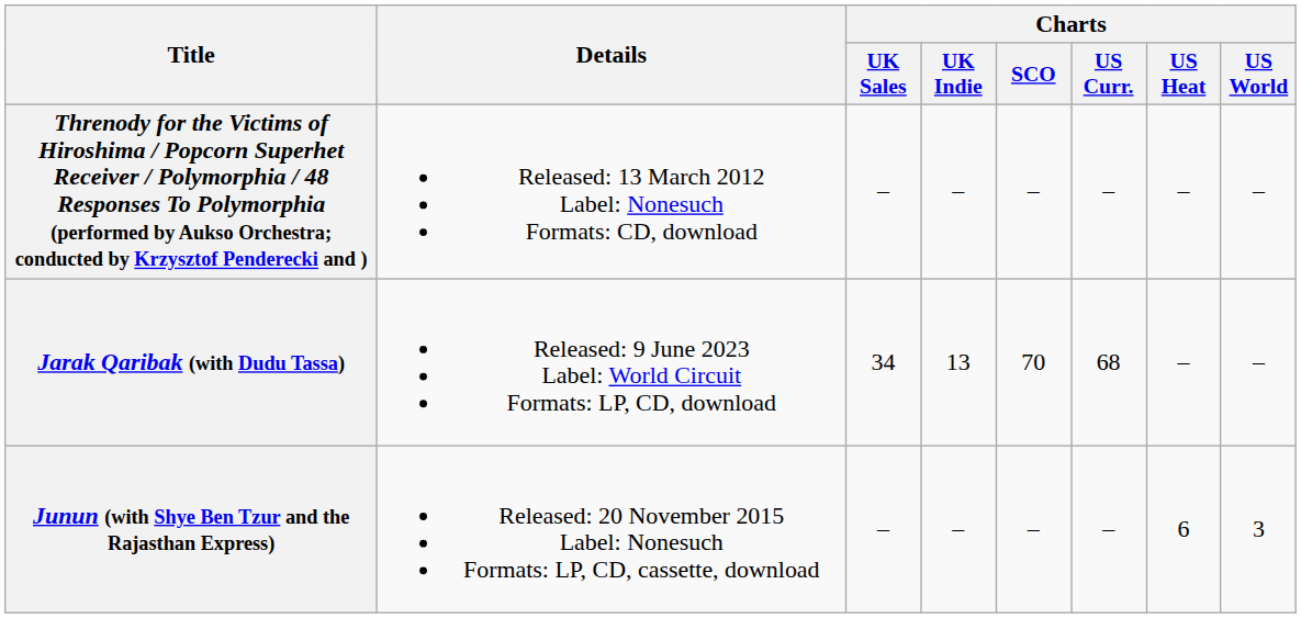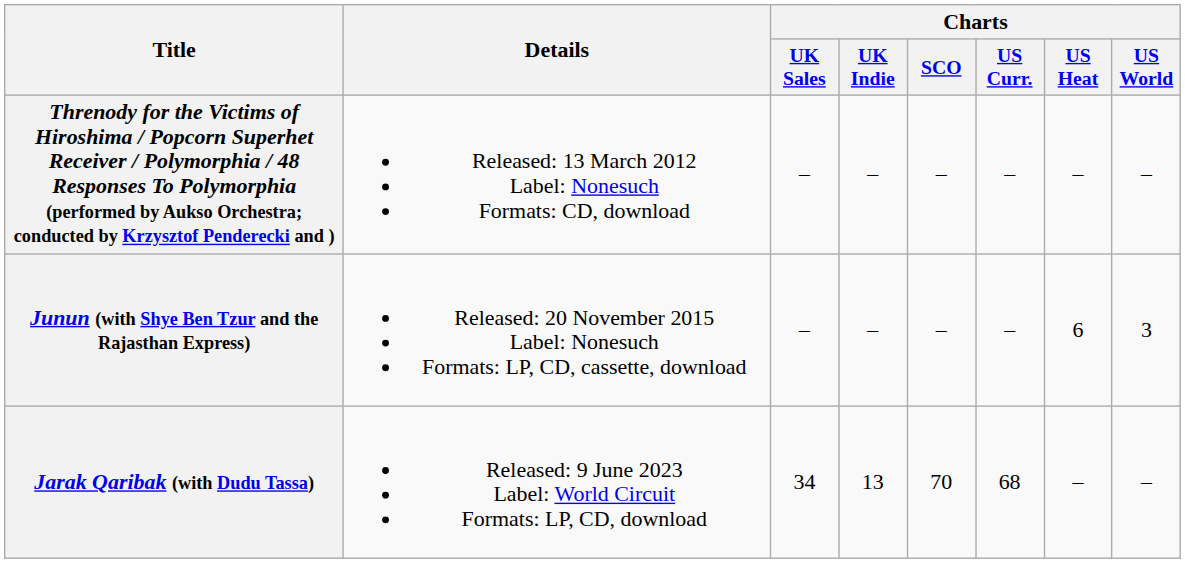rows swapped: Junun (with Shye Ben Tzur and the Rajasthan Express) <-> Jarak Qaribak (with Dudu Tassa)
